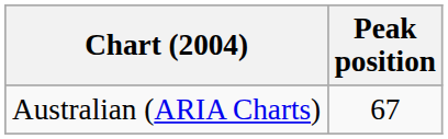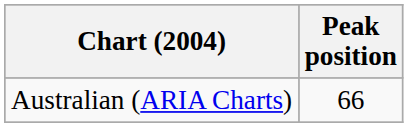Australian (ARIA Charts) | Peak position: 67 -> 66
